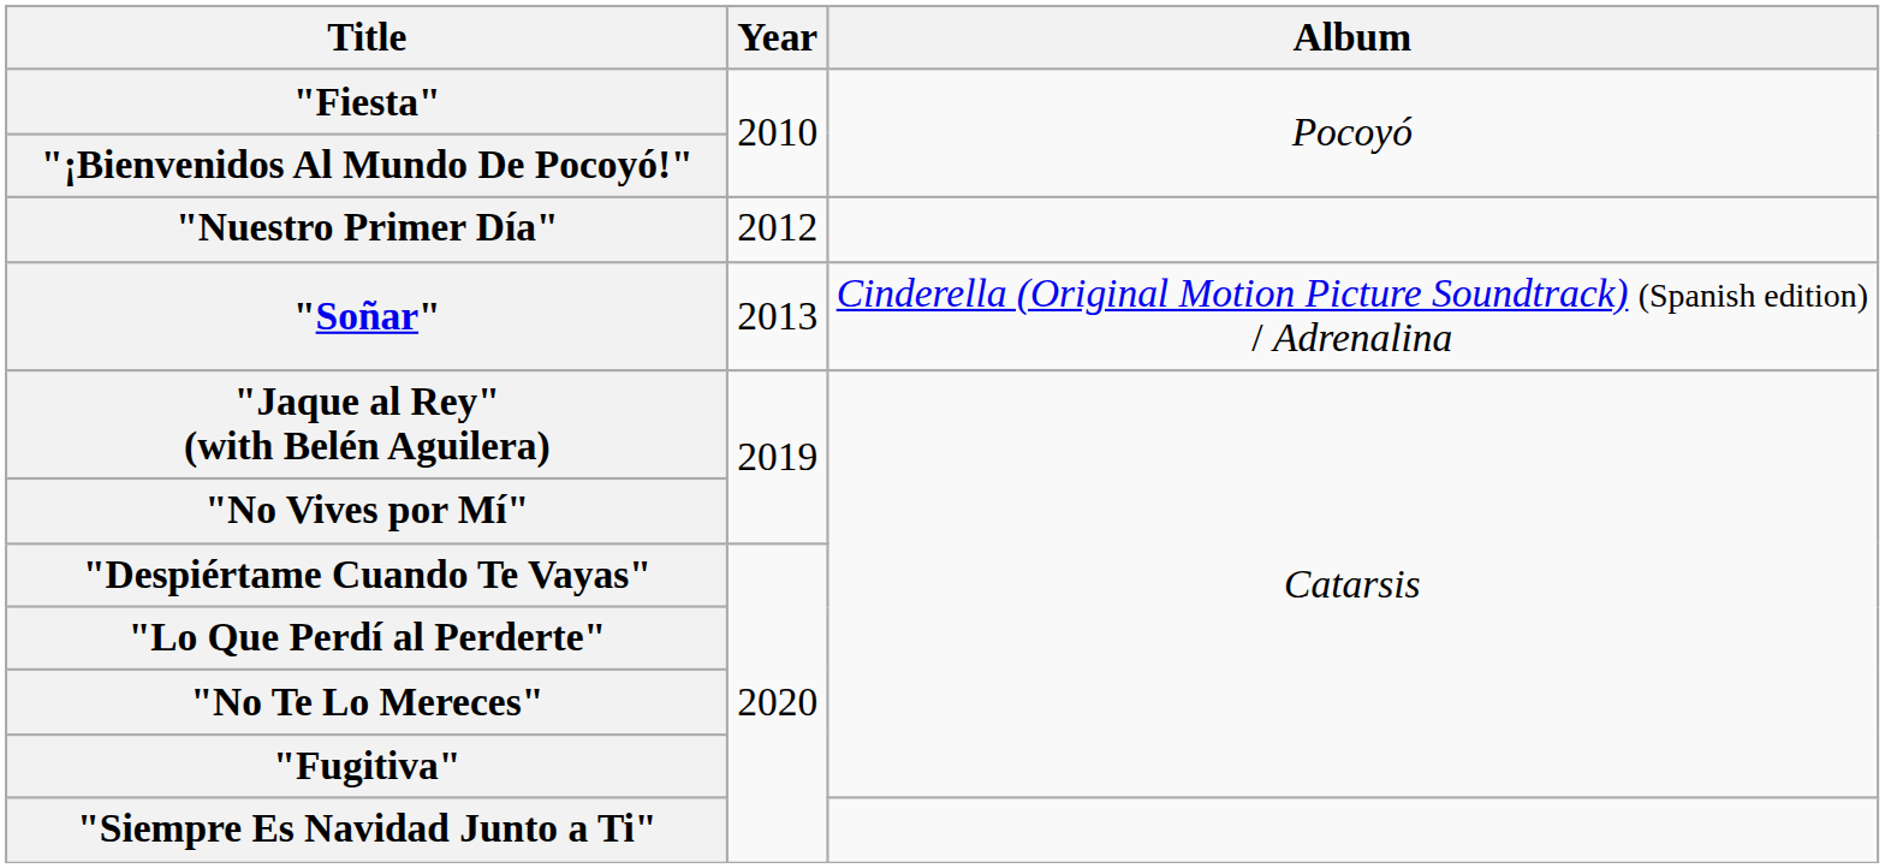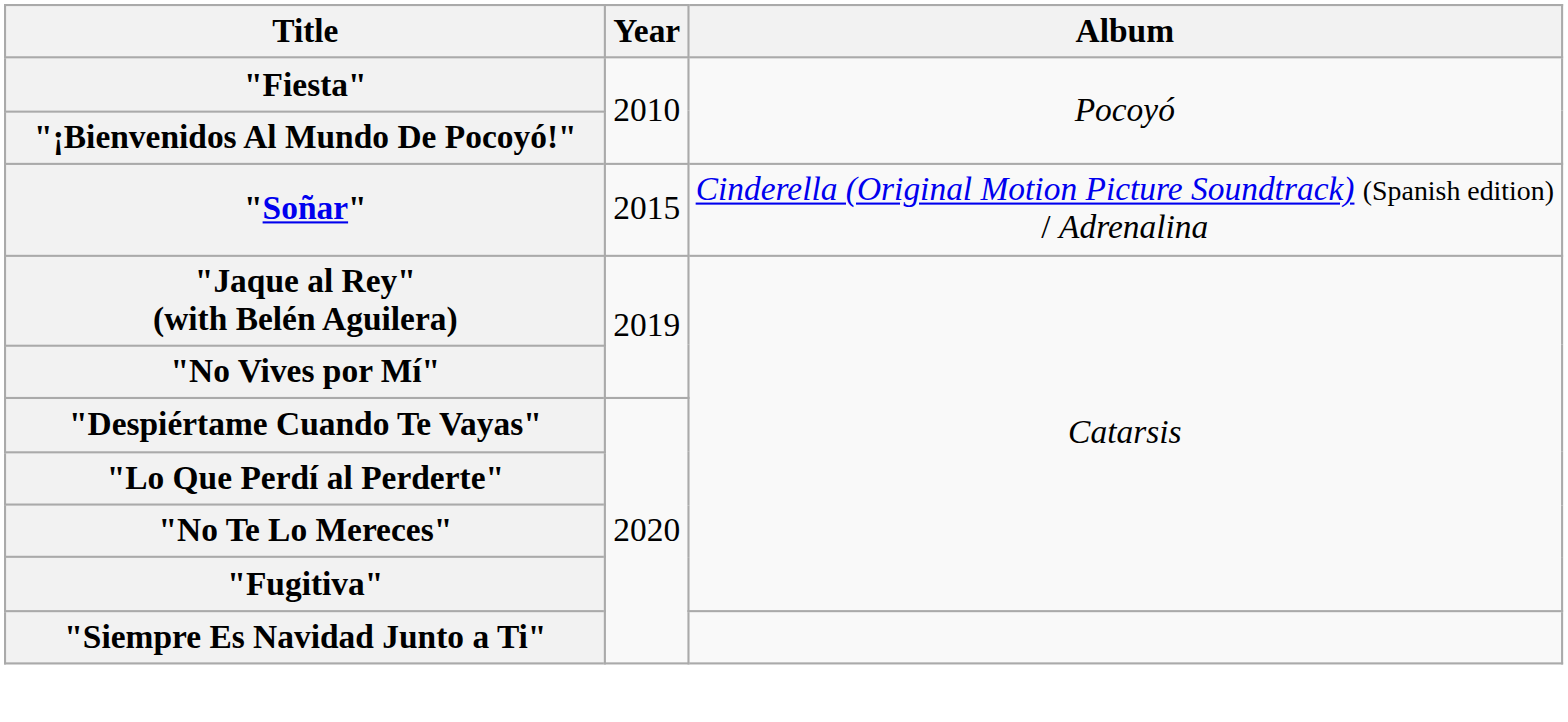- row: "Nuestro Primer Día" | 2012
"Soñar" | Year: 2013 -> 2015
